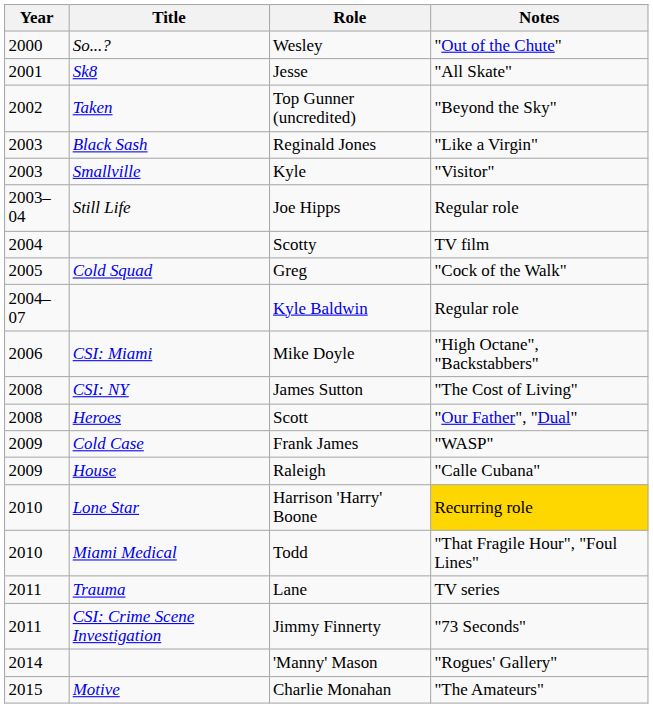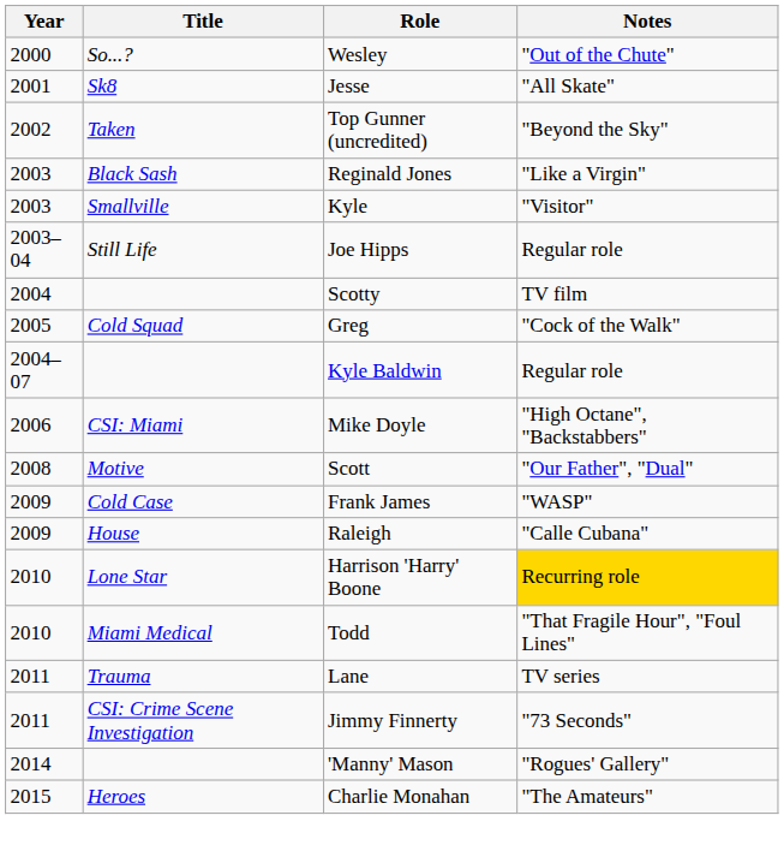- row: 2008 | CSI: NY | James Sutton | "The Cost of Living"
Scott | Title: Heroes -> Motive
Charlie Monahan | Title: Motive -> Heroes
